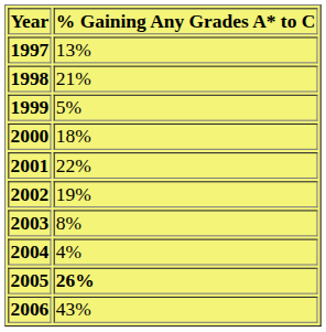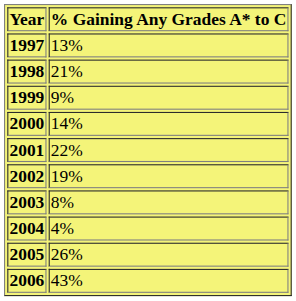1999 | % Gaining Any Grades A* to C: 5% -> 9%
2000 | % Gaining Any Grades A* to C: 18% -> 14%
2005 | % Gaining Any Grades A* to C: bold -> normal
